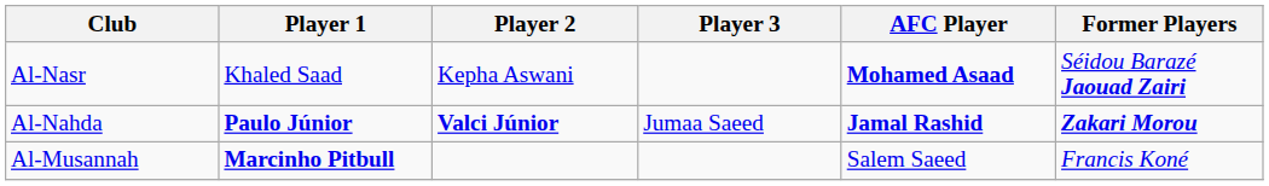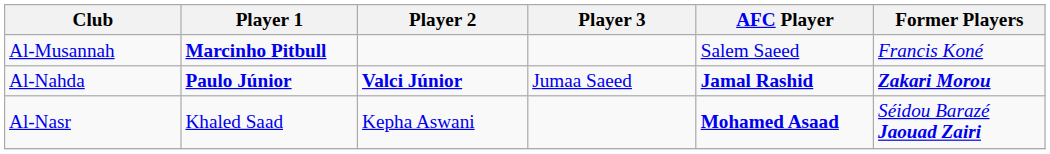rows swapped: Al-Musannah <-> Al-Nasr
